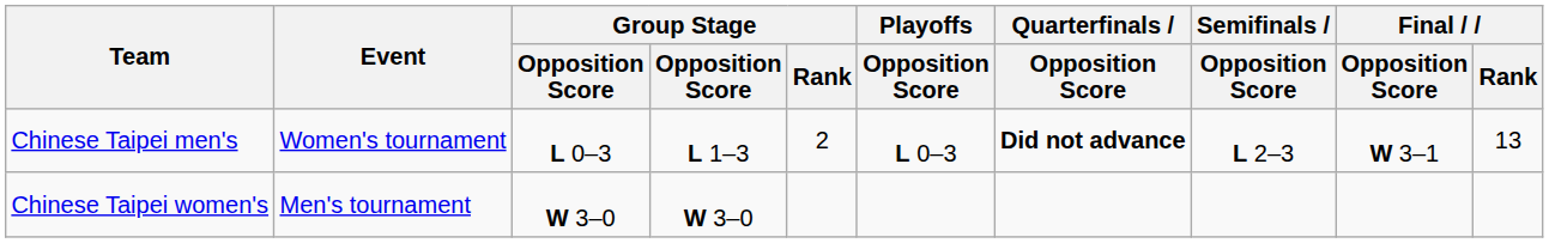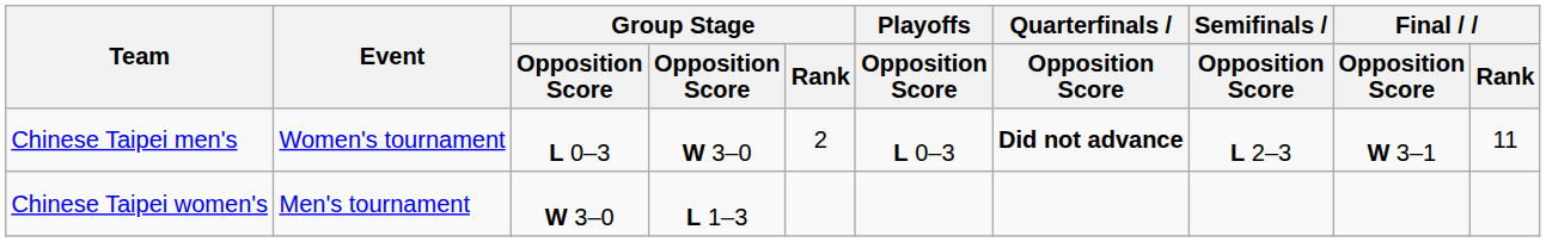Chinese Taipei men's | column 4: L 1–3 -> W 3–0
Chinese Taipei men's | Final / Rank: 13 -> 11
Chinese Taipei women's | column 4: W 3–0 -> L 1–3
